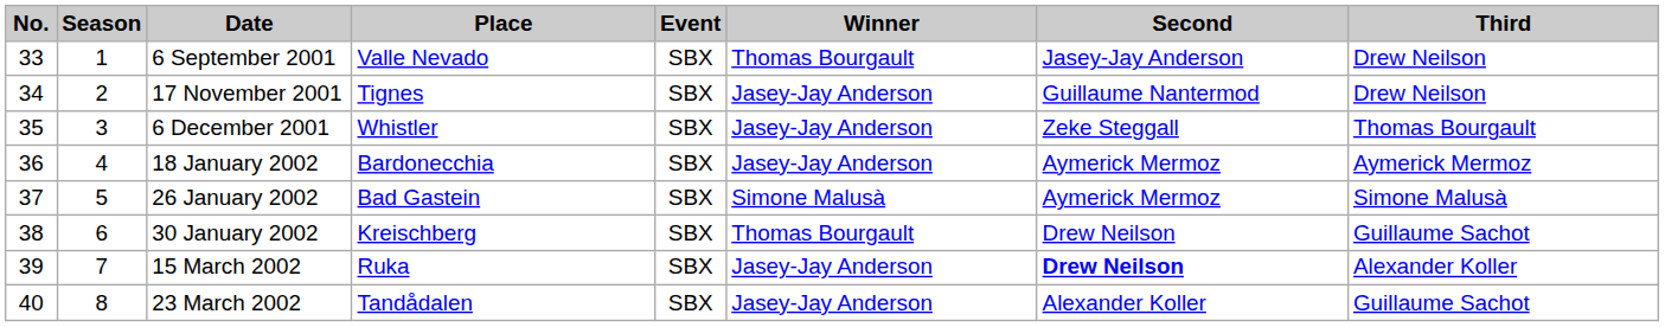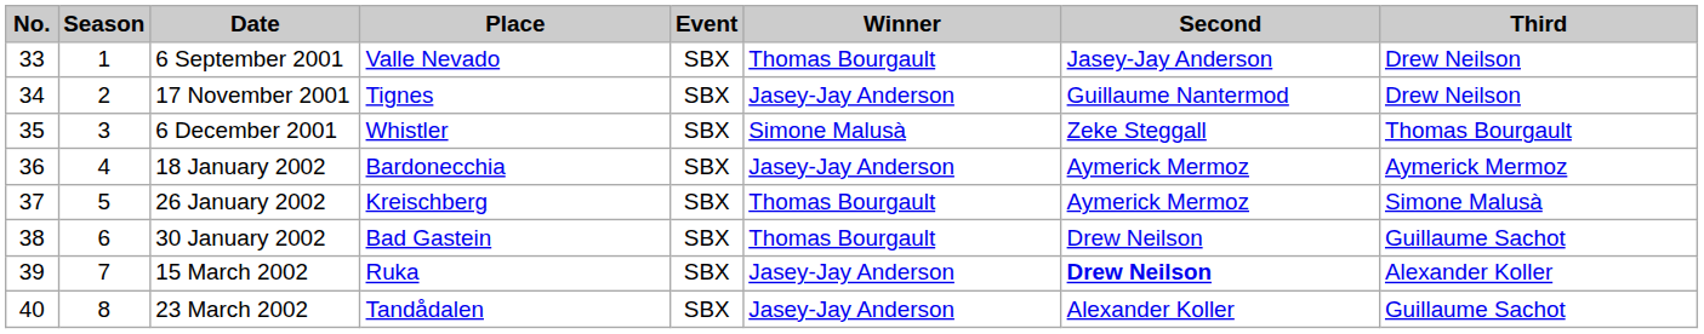6 December 2001 | Winner: Jasey-Jay Anderson -> Simone Malusà
26 January 2002 | Place: Bad Gastein -> Kreischberg
26 January 2002 | Winner: Simone Malusà -> Thomas Bourgault
30 January 2002 | Place: Kreischberg -> Bad Gastein
